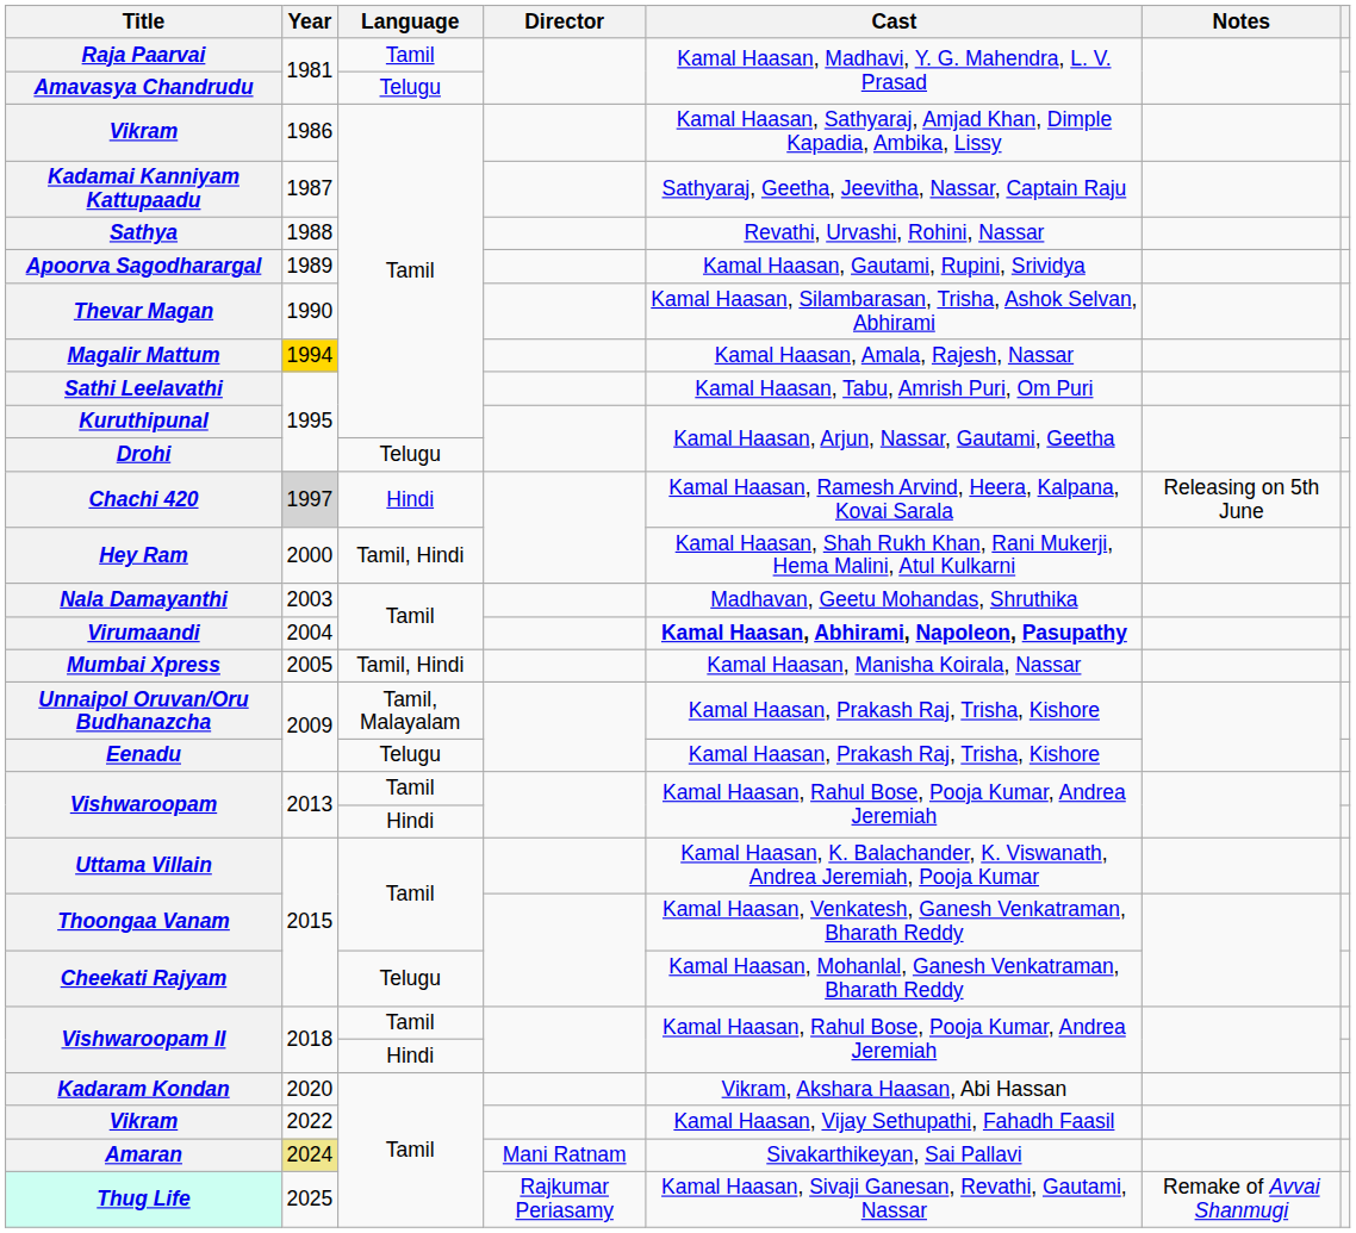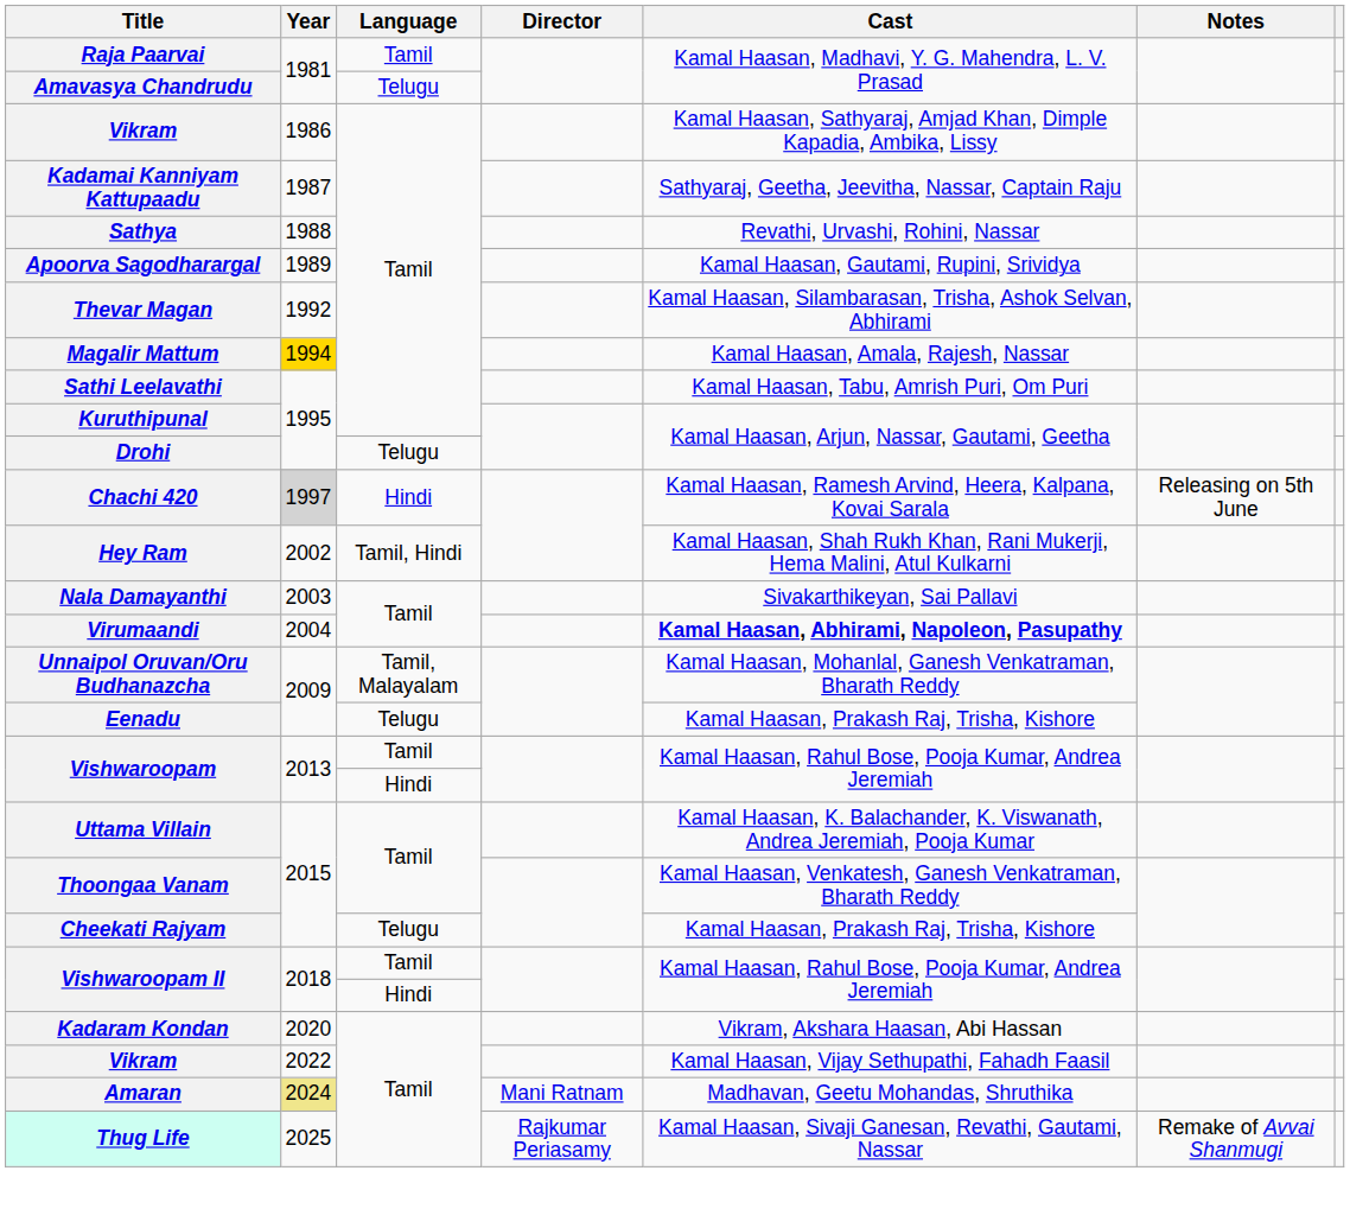Thevar Magan | Year: 1990 -> 1992
Hey Ram | Year: 2000 -> 2002
Nala Damayanthi | Cast: Madhavan, Geetu Mohandas, Shruthika -> Sivakarthikeyan, Sai Pallavi
- row: Mumbai Xpress | 2005 | Tamil, Hindi | Kamal Haasan, Manisha Koirala, Nassar
Unnaipol Oruvan/Oru Budhanazcha | Cast: Kamal Haasan, Prakash Raj, Trisha, Kishore -> Kamal Haasan, Mohanlal, Ganesh Venkatraman, Bharath Reddy
Cheekati Rajyam | Cast: Kamal Haasan, Mohanlal, Ganesh Venkatraman, Bharath Reddy -> Kamal Haasan, Prakash Raj, Trisha, Kishore
Amaran | Cast: Sivakarthikeyan, Sai Pallavi -> Madhavan, Geetu Mohandas, Shruthika
